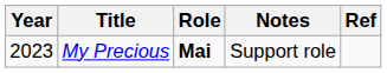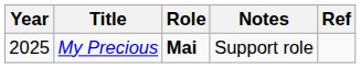My Precious | Year: 2023 -> 2025
